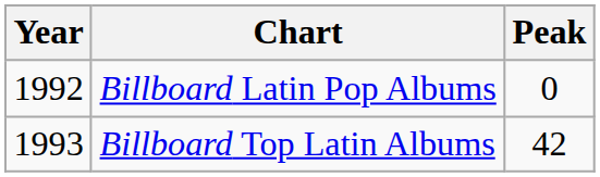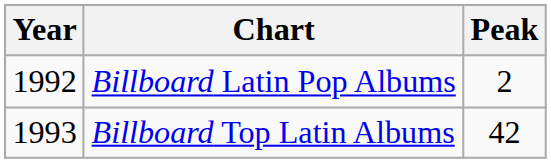Billboard Latin Pop Albums | Peak: 0 -> 2
